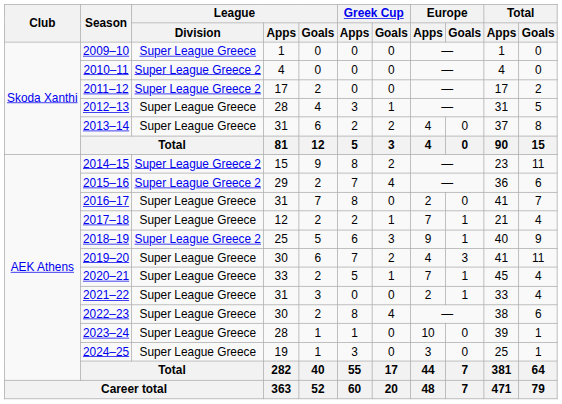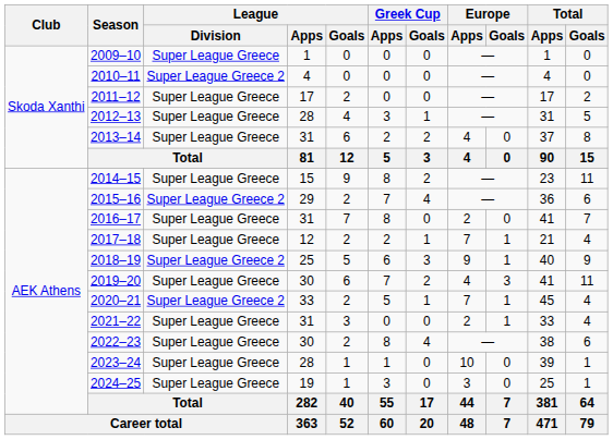2011–12 | League / Division: Super League Greece 2 -> Super League Greece
2014–15 | League / Division: Super League Greece 2 -> Super League Greece
2020–21 | League / Division: Super League Greece -> Super League Greece 2
